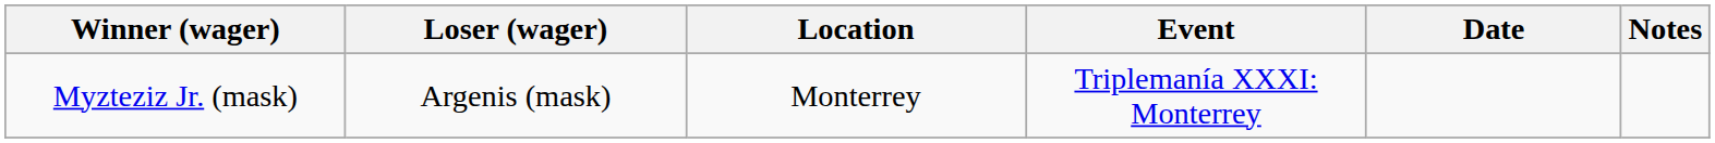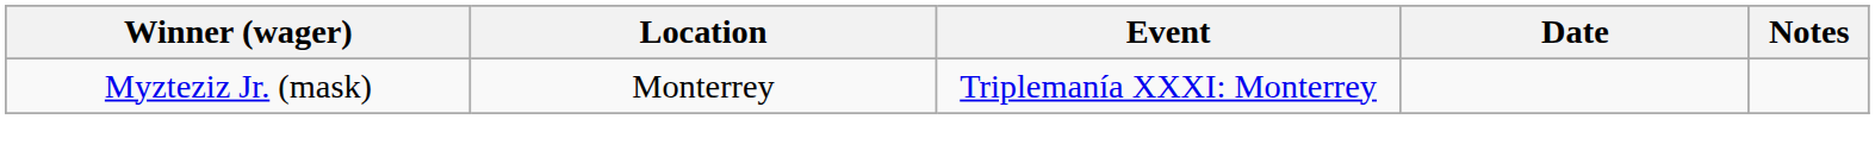- column: Loser (wager) | Argenis (mask)
